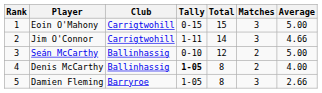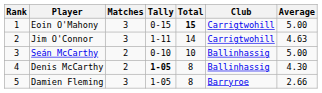columns swapped: Club <-> Matches
Eoin O'Mahony | Total: normal -> bold
Jim O'Connor | Average: 4.66 -> 4.63
Seán McCarthy | Total: 12 -> 10
Denis McCarthy | Average: 4.00 -> 4.30
